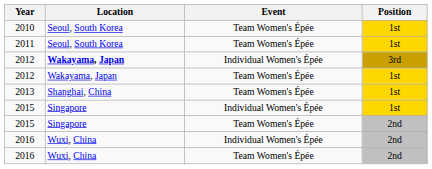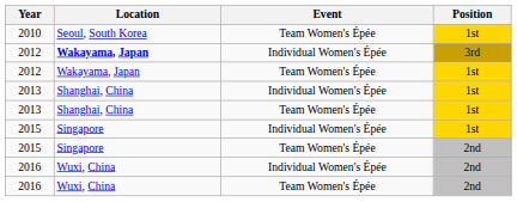- row: 2011 | Seoul, South Korea | Team Women's Épée | 1st
+ row: 2013 | Shanghai, China | Individual Women's Épée | 1st
